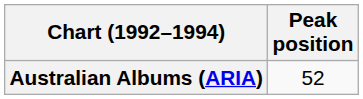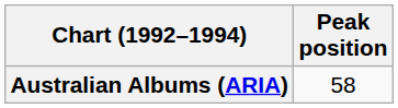Australian Albums (ARIA) | Peak position: 52 -> 58
